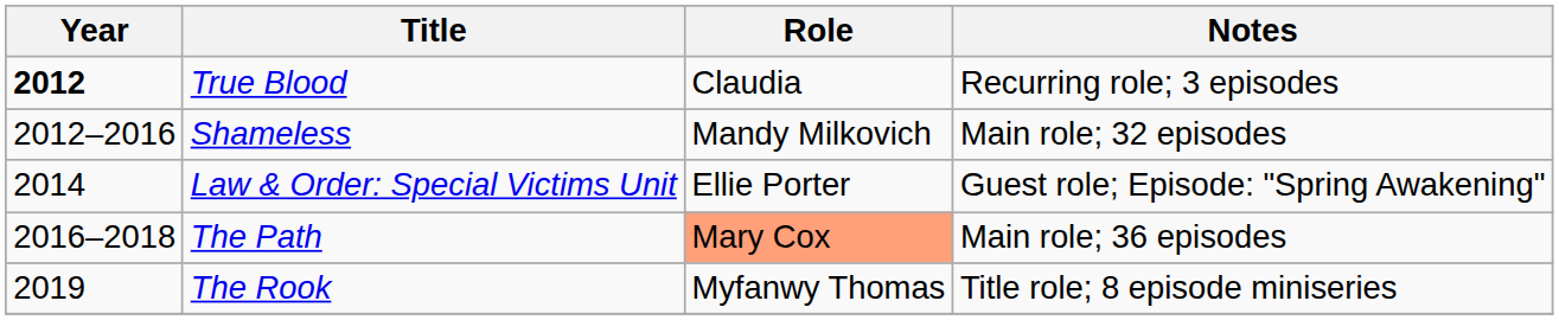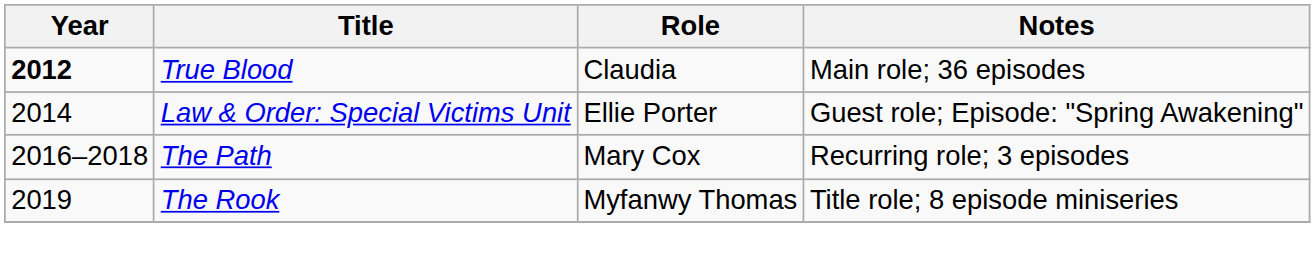True Blood | Notes: Recurring role; 3 episodes -> Main role; 36 episodes
- row: 2012–2016 | Shameless | Mandy Milkovich | Main role; 32 episodes
The Path | Role: lightsalmon background -> no background
The Path | Notes: Main role; 36 episodes -> Recurring role; 3 episodes
